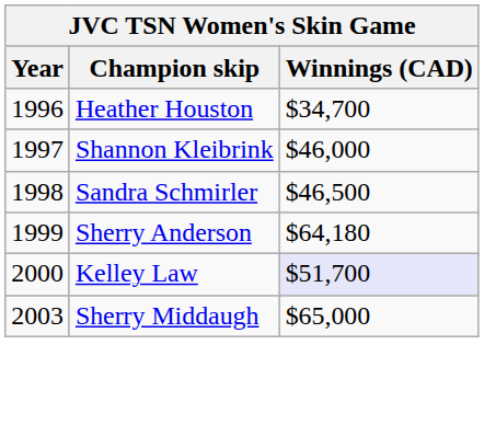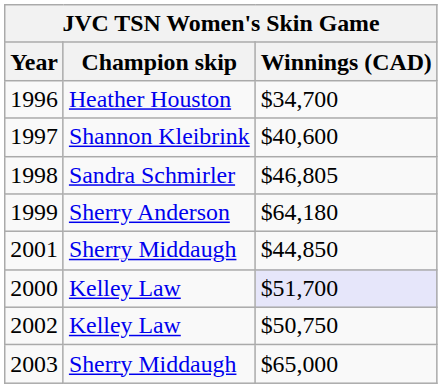1997 | Winnings (CAD): $46,000 -> $40,600
1998 | Winnings (CAD): $46,500 -> $46,805
+ row: 2001 | Sherry Middaugh | $44,850
+ row: 2002 | Kelley Law | $50,750
